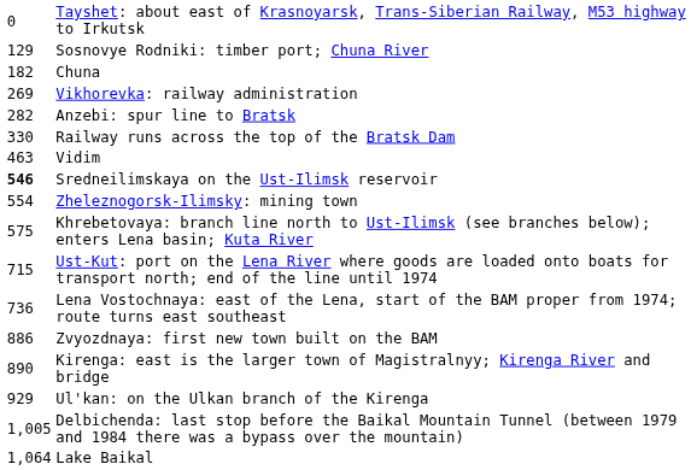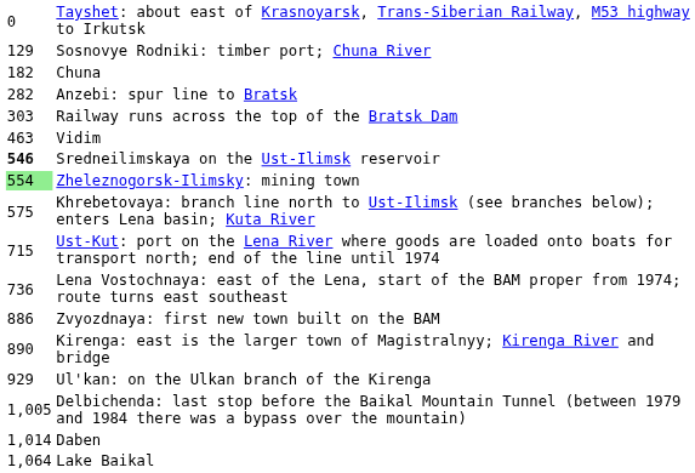- row: 269 | Vikhorevka: railway administration
Railway runs across the top of the Bratsk Dam | column 1: 330 -> 303
Zheleznogorsk-Ilimsky: mining town | column 1: no background -> lightgreen background
+ row: 1,014 | Daben
